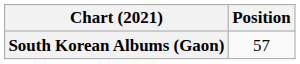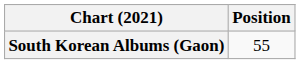South Korean Albums (Gaon) | Position: 57 -> 55
